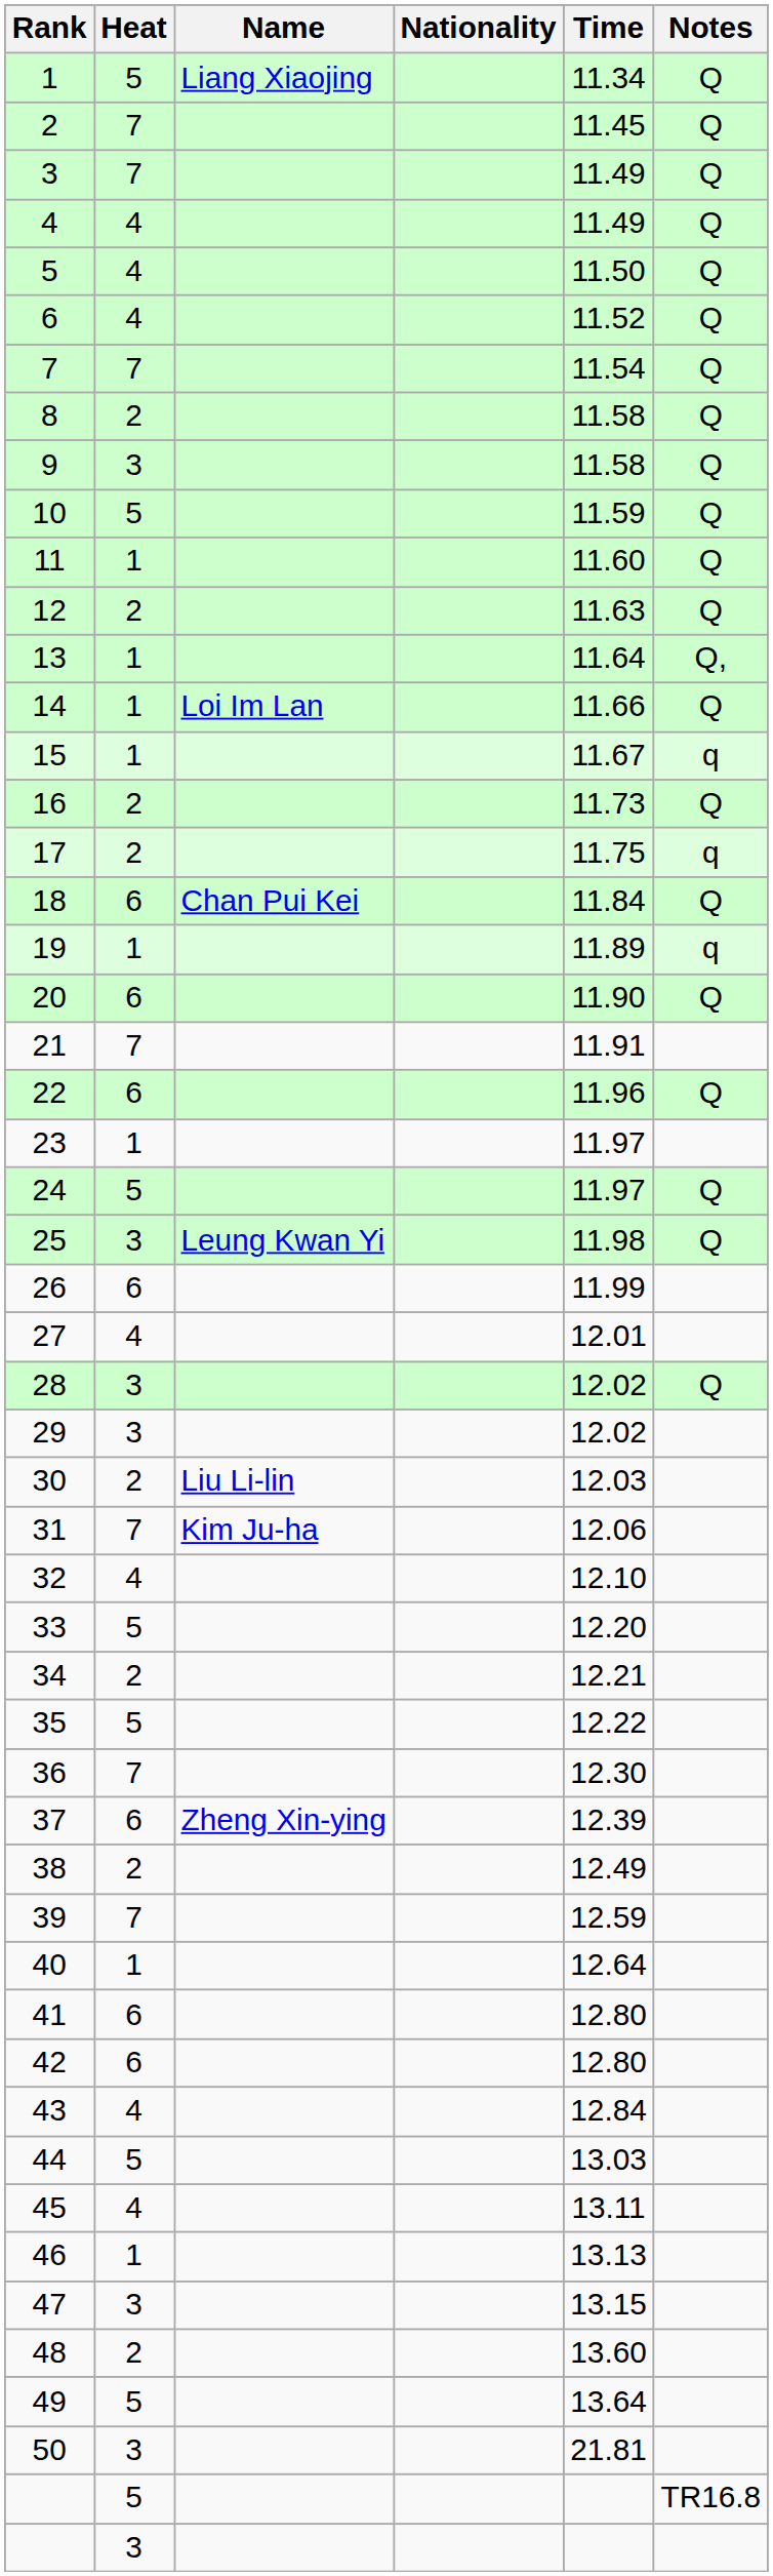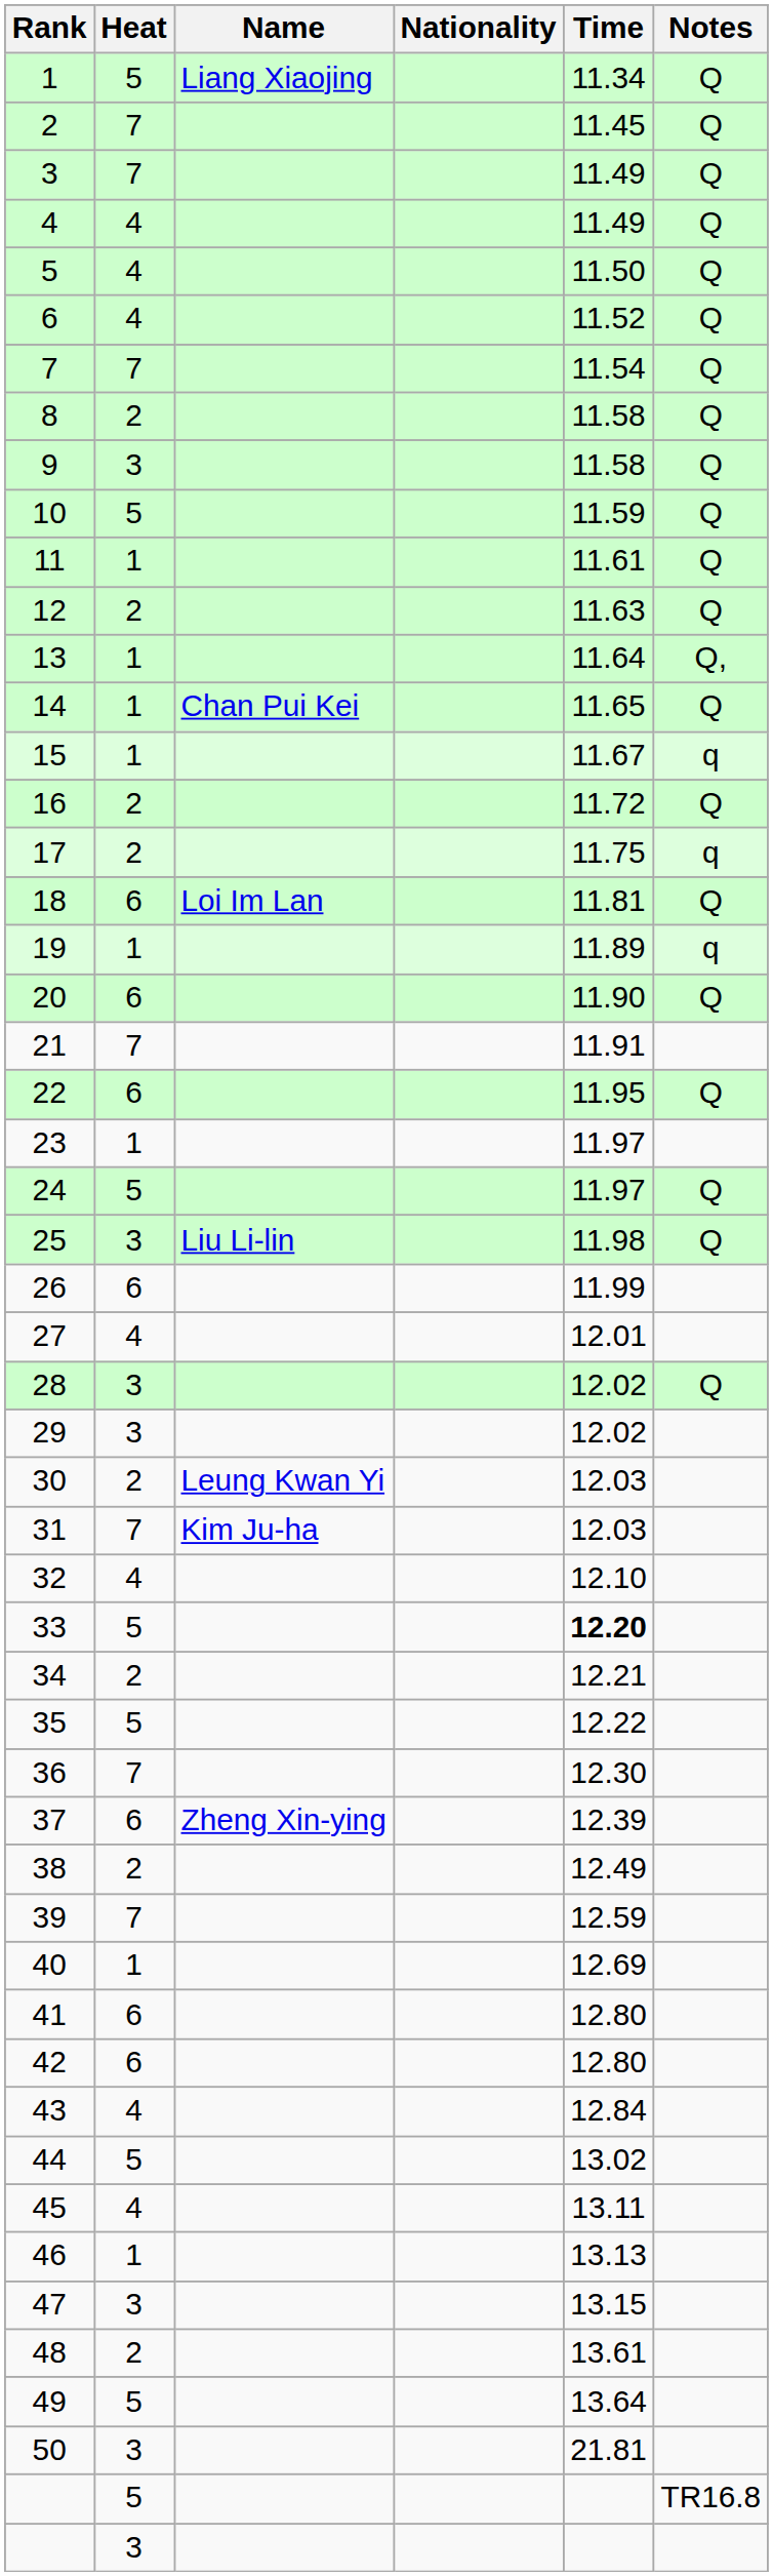11 | Time: 11.60 -> 11.61
14 | Name: Loi Im Lan -> Chan Pui Kei
14 | Time: 11.66 -> 11.65
16 | Time: 11.73 -> 11.72
18 | Name: Chan Pui Kei -> Loi Im Lan
18 | Time: 11.84 -> 11.81
22 | Time: 11.96 -> 11.95
25 | Name: Leung Kwan Yi -> Liu Li-lin
30 | Name: Liu Li-lin -> Leung Kwan Yi
31 | Time: 12.06 -> 12.03
33 | Time: normal -> bold
40 | Time: 12.64 -> 12.69
44 | Time: 13.03 -> 13.02
48 | Time: 13.60 -> 13.61
